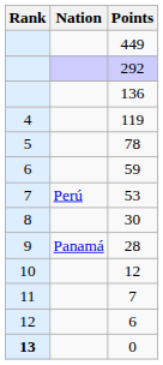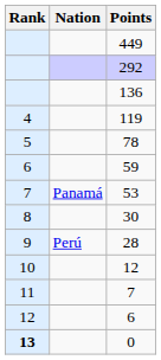53 | Nation: Perú -> Panamá
28 | Nation: Panamá -> Perú
